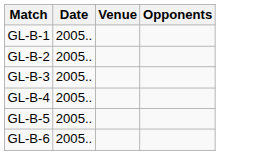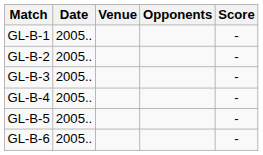+ column: Score | - | - | - | - | - | -
